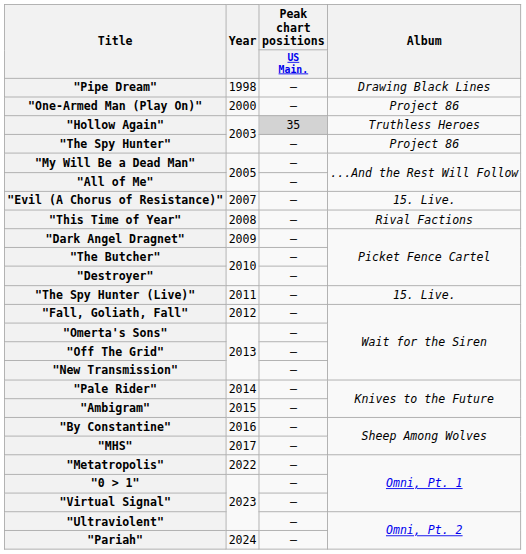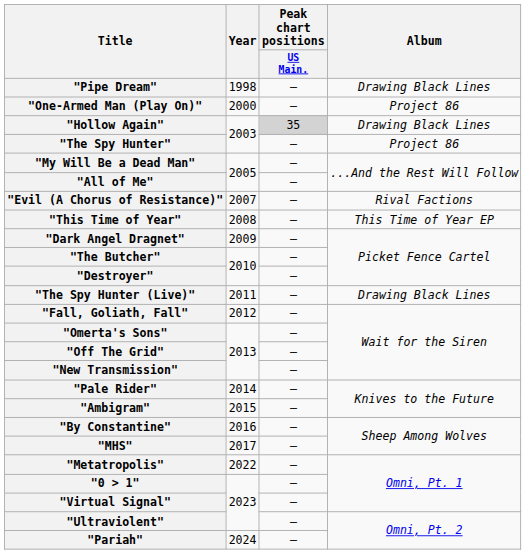"Hollow Again" | Album: Truthless Heroes -> Drawing Black Lines
"Evil (A Chorus of Resistance)" | Album: 15. Live. -> Rival Factions
"This Time of Year" | Album: Rival Factions -> This Time of Year EP
"The Spy Hunter (Live)" | Album: 15. Live. -> Drawing Black Lines
